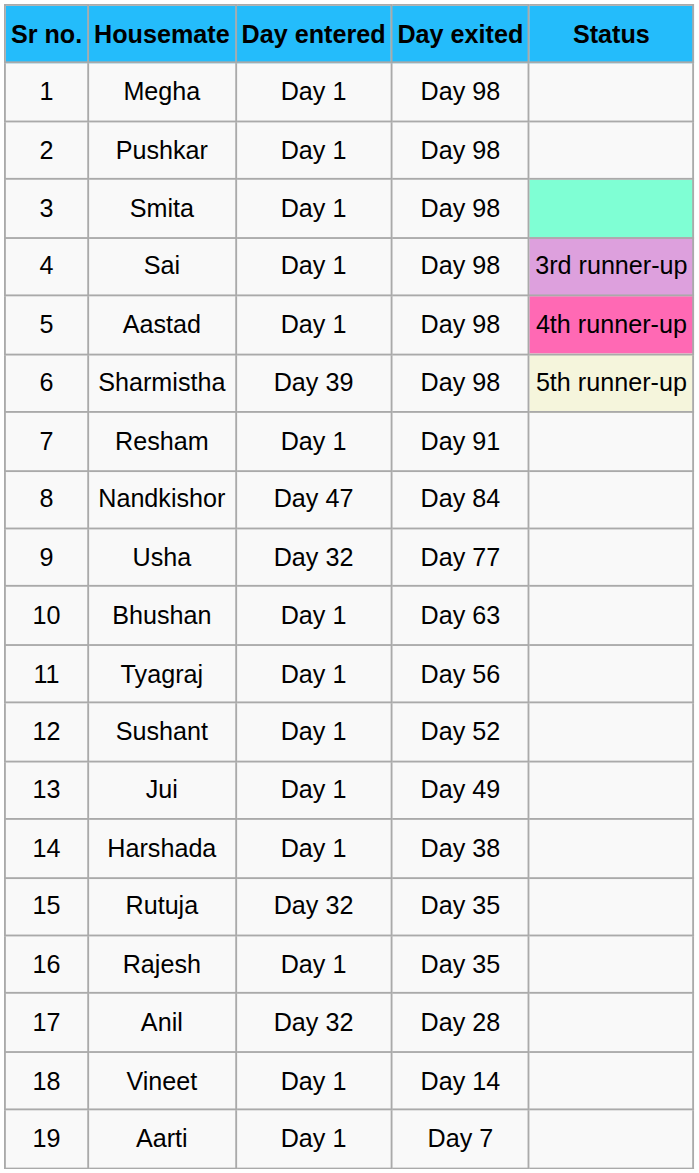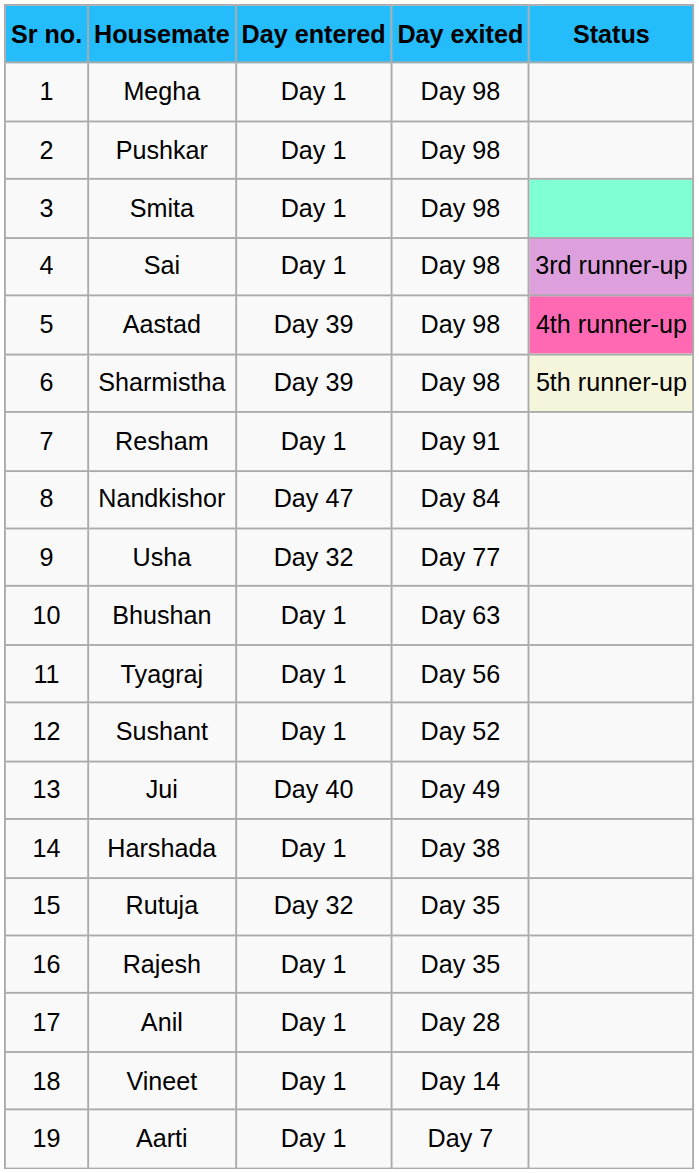Aastad | Day entered: Day 1 -> Day 39
Jui | Day entered: Day 1 -> Day 40
Anil | Day entered: Day 32 -> Day 1
